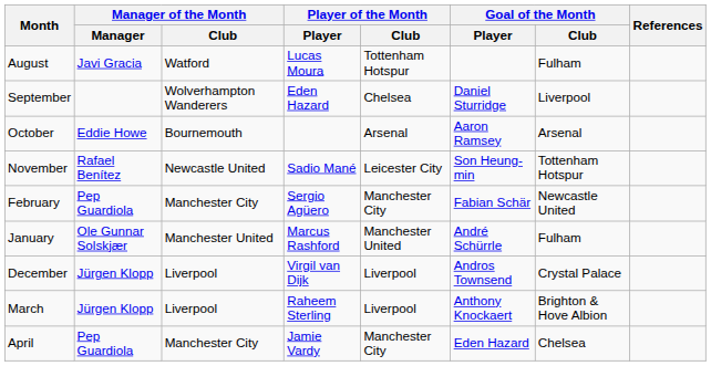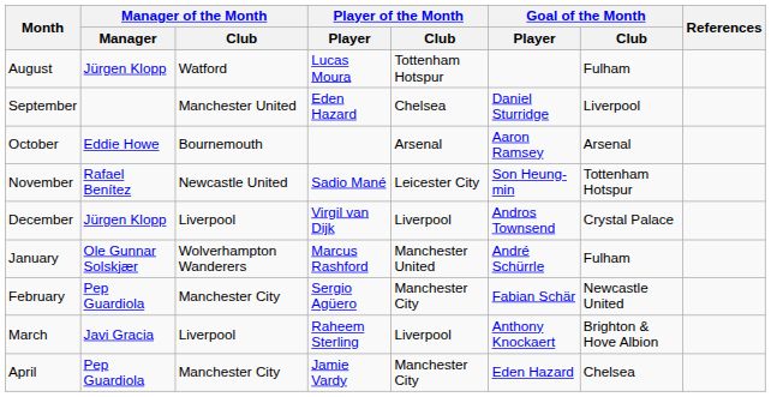August | Manager of the Month / Manager: Javi Gracia -> Jürgen Klopp
September | Manager of the Month / Club: Wolverhampton Wanderers -> Manchester United
rows swapped: December <-> February
January | Manager of the Month / Club: Manchester United -> Wolverhampton Wanderers
March | Manager of the Month / Manager: Jürgen Klopp -> Javi Gracia
